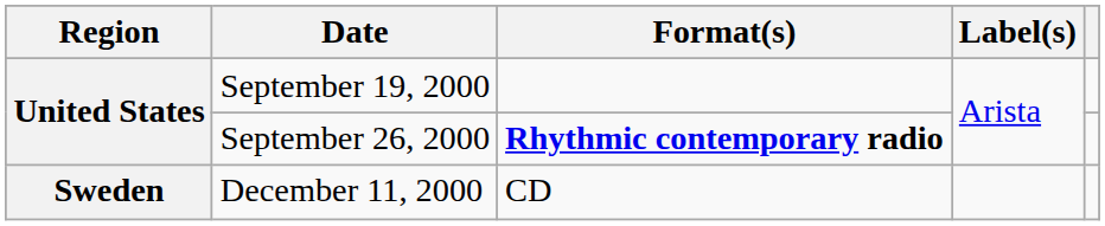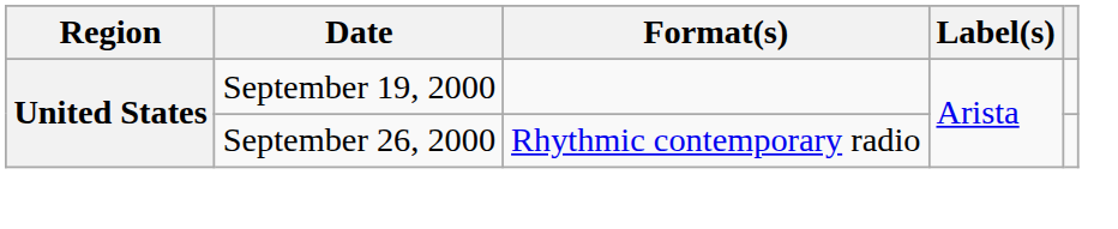September 26, 2000 | Format(s): bold -> normal
- row: Sweden | December 11, 2000 | CD
